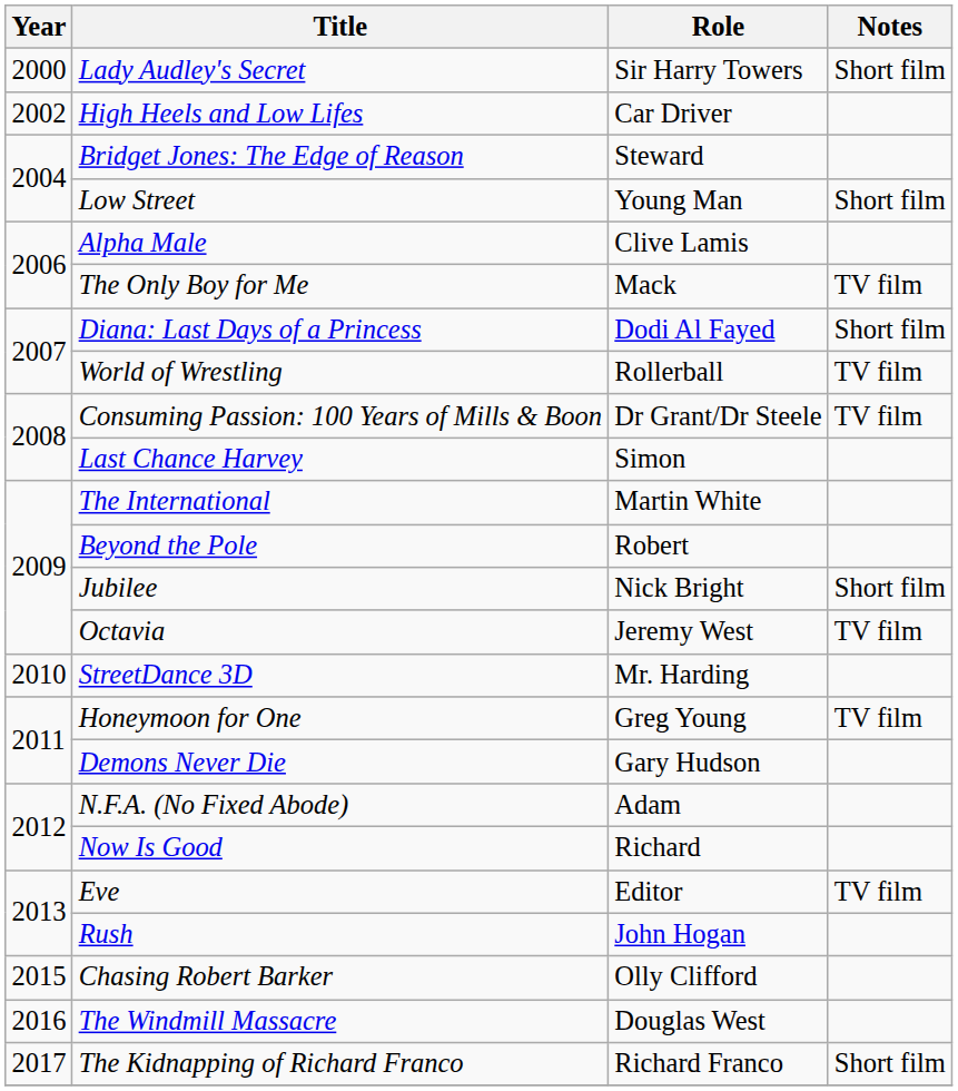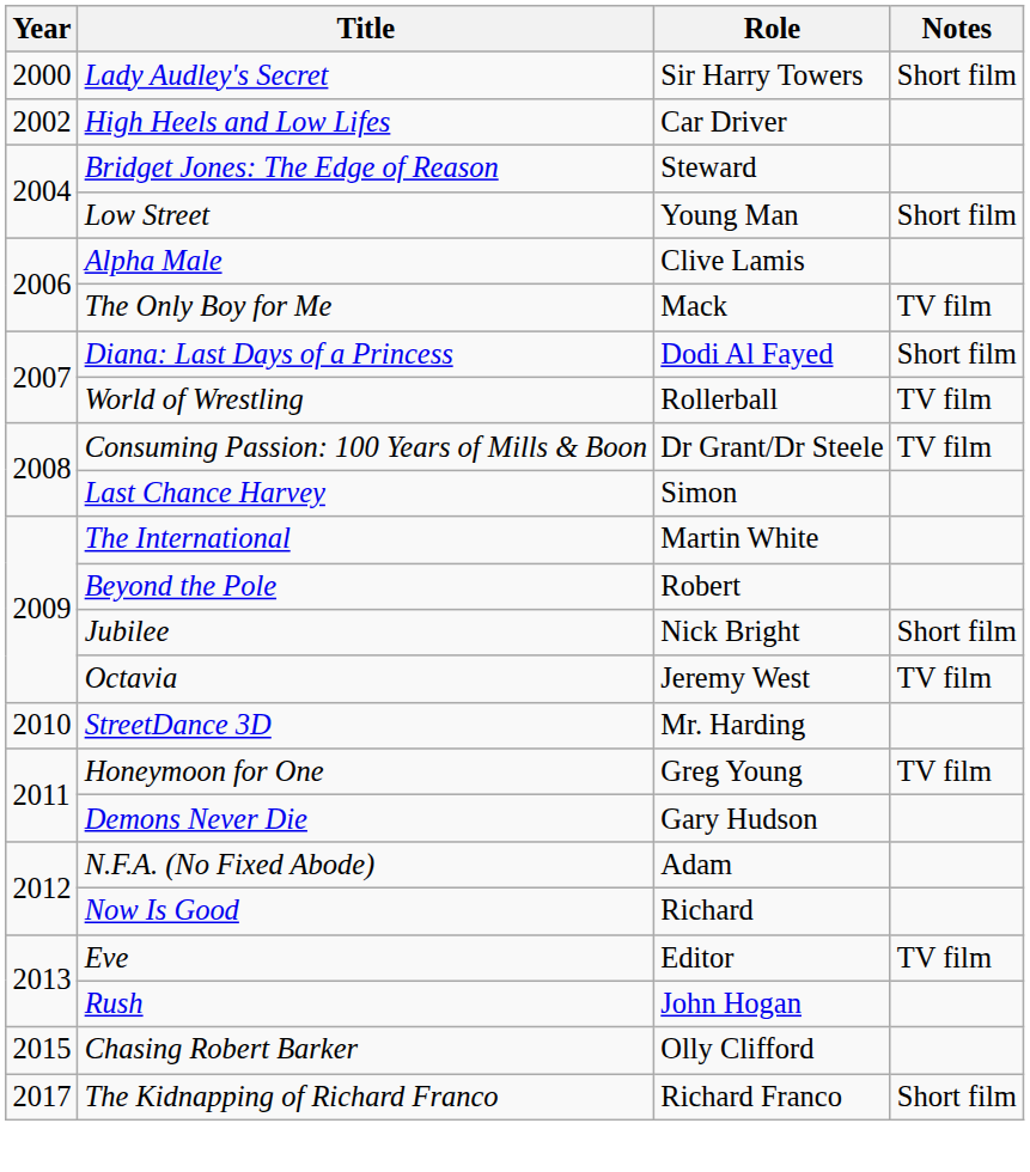- row: 2016 | The Windmill Massacre | Douglas West
